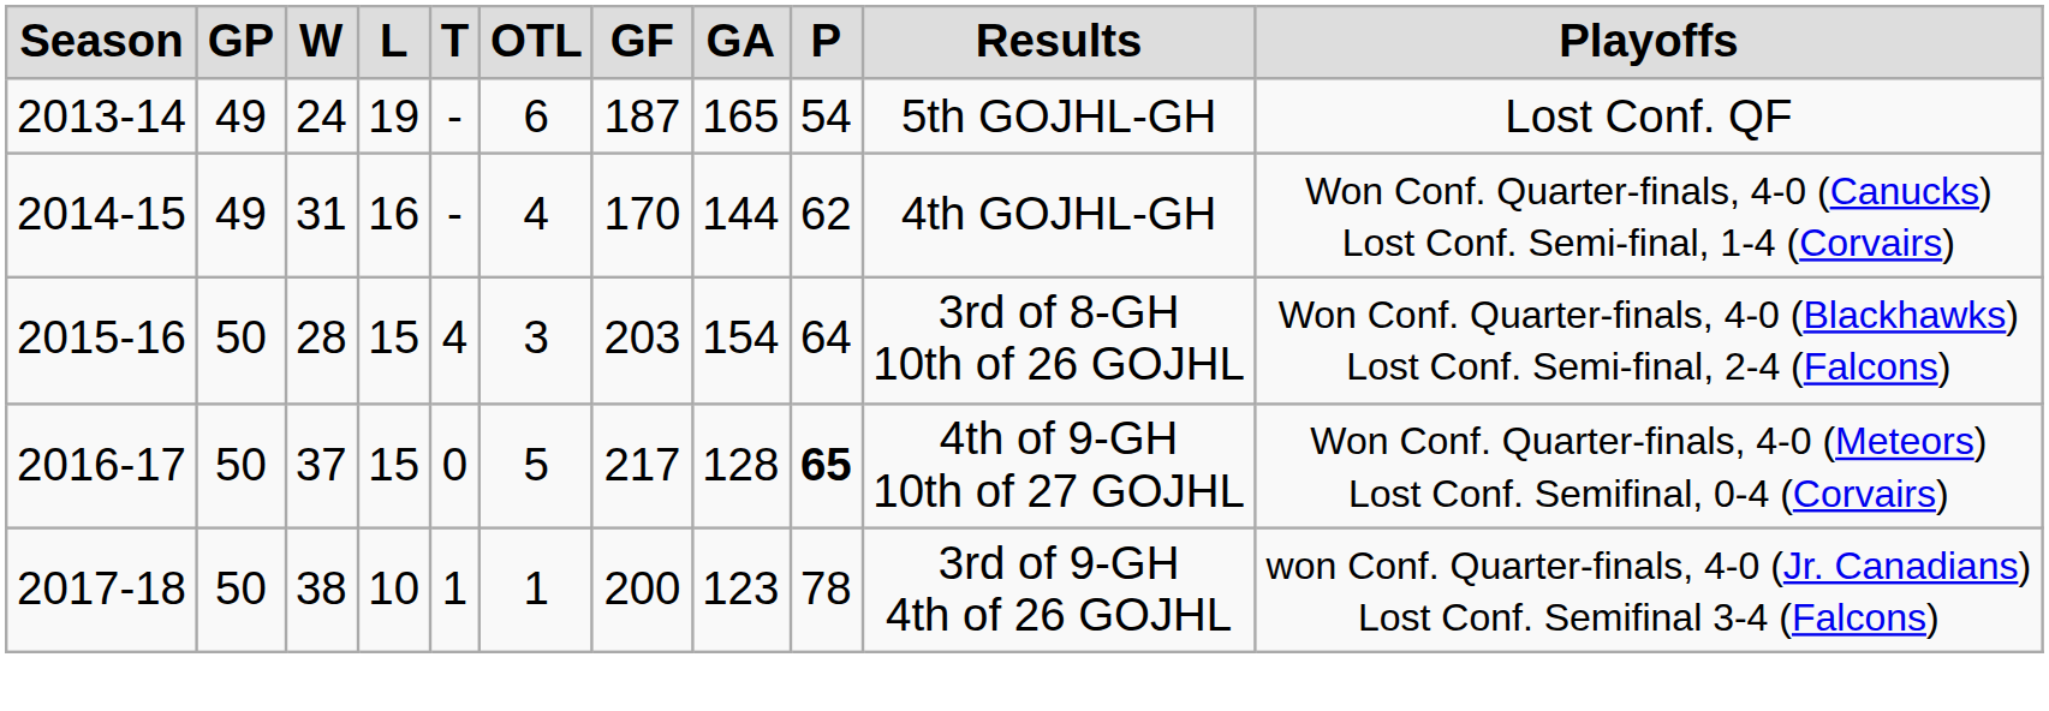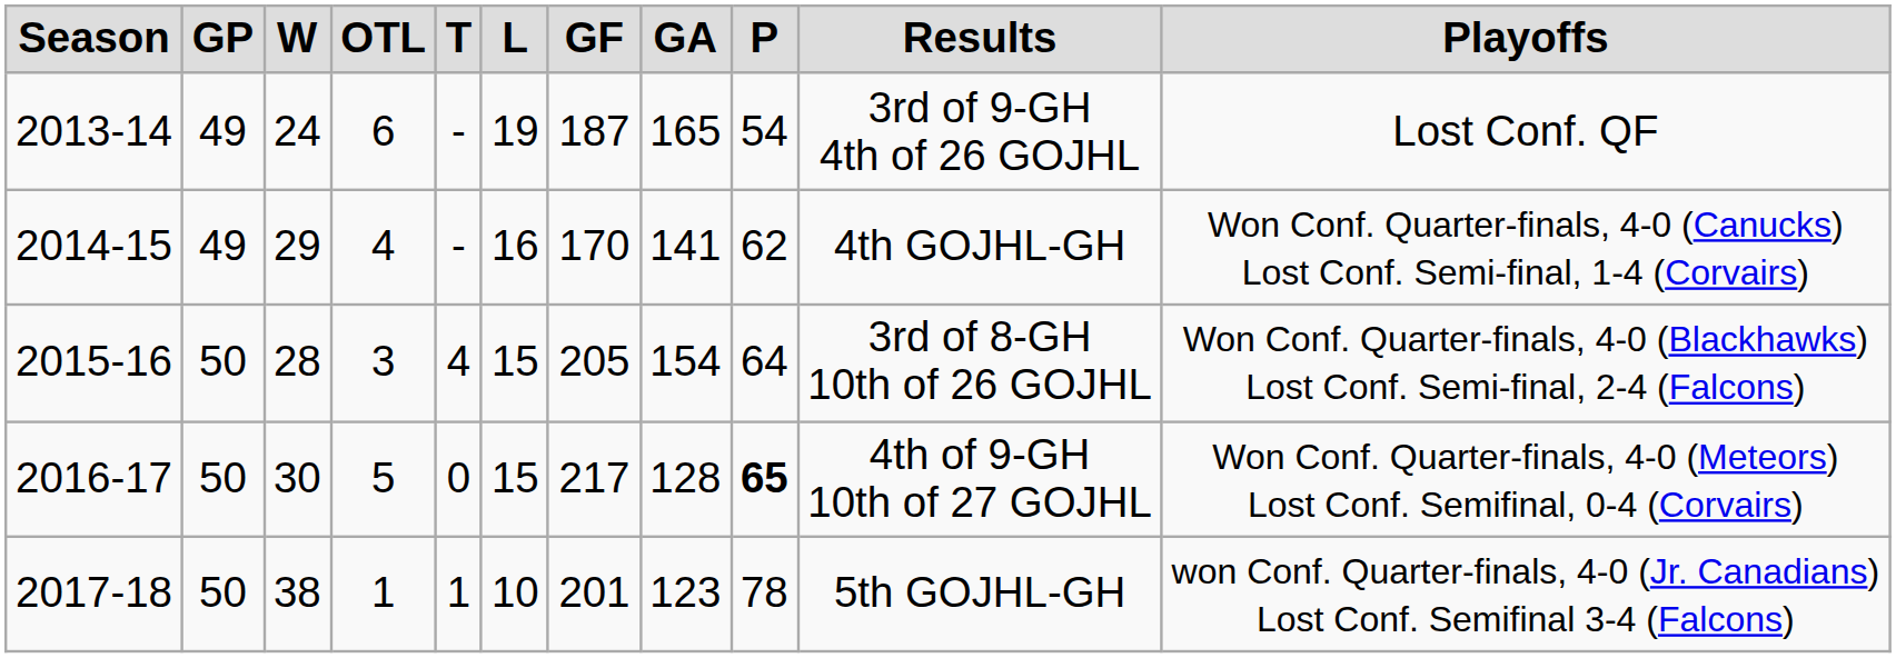columns swapped: L <-> OTL
2013-14 | Results: 5th GOJHL-GH -> 3rd of 9-GH 4th of 26 GOJHL
2014-15 | W: 31 -> 29
2014-15 | GA: 144 -> 141
2015-16 | GF: 203 -> 205
2016-17 | W: 37 -> 30
2017-18 | GF: 200 -> 201
2017-18 | Results: 3rd of 9-GH 4th of 26 GOJHL -> 5th GOJHL-GH
